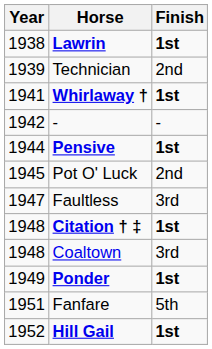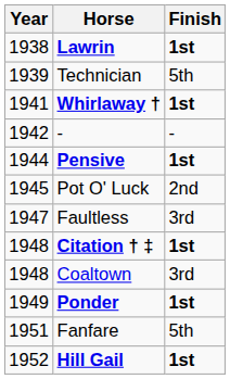Technician | Finish: 2nd -> 5th
